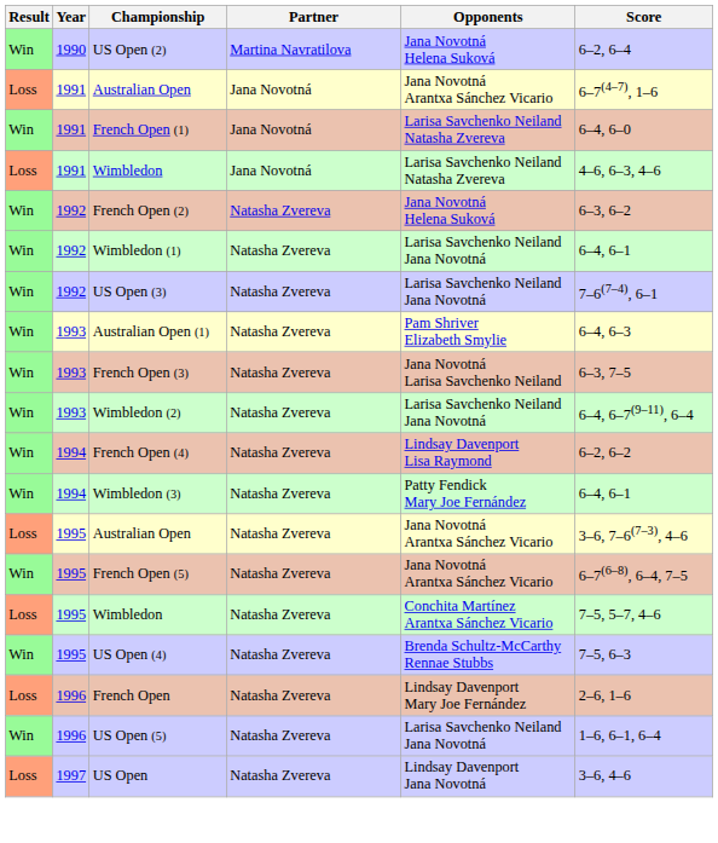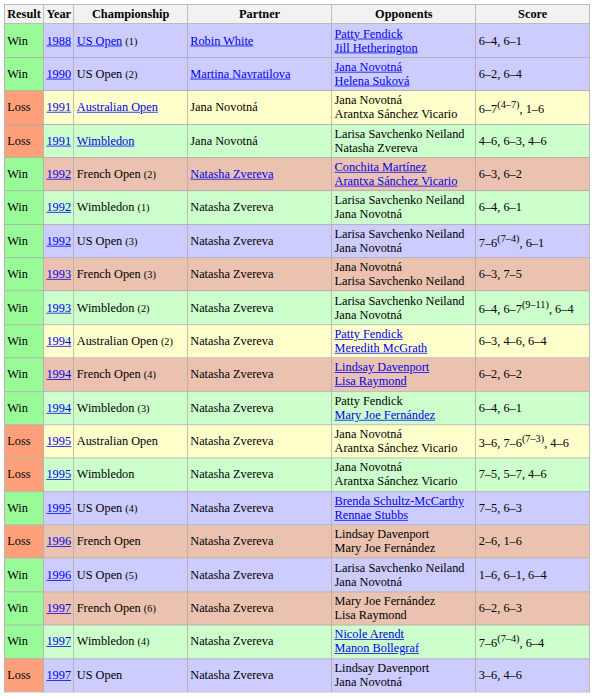+ row: Win | 1988 | US Open (1) | Robin White | Patty Fendick Jill Hetherington | 6–4, 6–1
- row: Win | 1991 | French Open (1) | Jana Novotná | Larisa Savchenko Neiland Natasha Zvereva | 6–4, 6–0
French Open (2) | Opponents: Jana Novotná Helena Suková -> Conchita Martínez Arantxa Sánchez Vicario
- row: Win | 1993 | Australian Open (1) | Natasha Zvereva | Pam Shriver Elizabeth Smylie | 6–4, 6–3
+ row: Win | 1994 | Australian Open (2) | Natasha Zvereva | Patty Fendick Meredith McGrath | 6–3, 4–6, 6–4
- row: Win | 1995 | French Open (5) | Natasha Zvereva | Jana Novotná Arantxa Sánchez Vicario | 6–7(6–8), 6–4, 7–5
1995 / Wimbledon | Opponents: Conchita Martínez Arantxa Sánchez Vicario -> Jana Novotná Arantxa Sánchez Vicario
+ row: Win | 1997 | French Open (6) | Natasha Zvereva | Mary Joe Fernández Lisa Raymond | 6–2, 6–3
+ row: Win | 1997 | Wimbledon (4) | Natasha Zvereva | Nicole Arendt Manon Bollegraf | 7–6(7–4), 6–4
